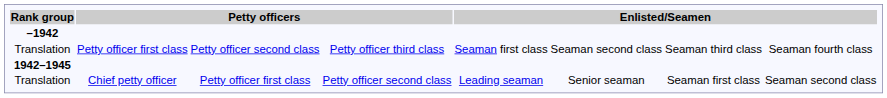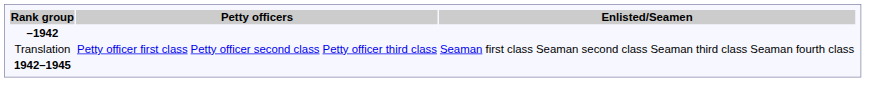- row: Translation | Chief petty officer | Petty officer first class | Petty officer second class | Leading seaman | Senior seaman | Seaman first class | Seaman second class
